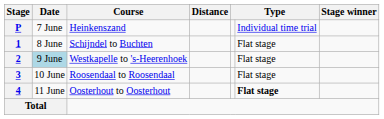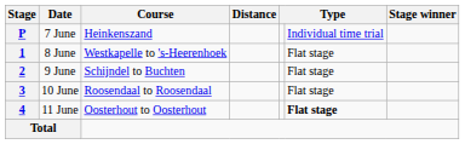1 | Course: Schijndel to Buchten -> Westkapelle to 's-Heerenhoek
2 | Date: lightblue background -> no background
2 | Course: Westkapelle to 's-Heerenhoek -> Schijndel to Buchten
